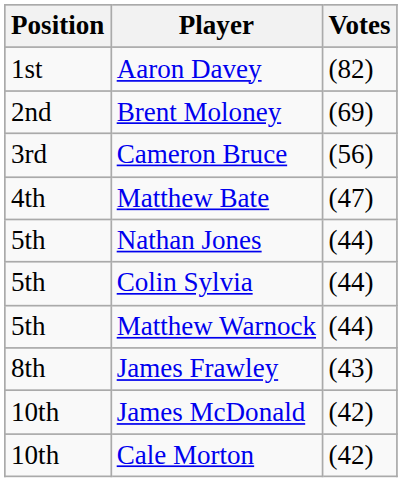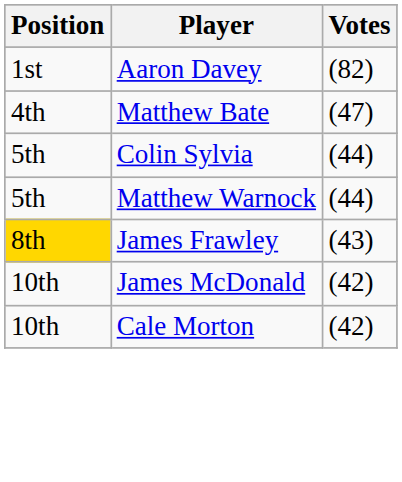- row: 2nd | Brent Moloney | (69)
- row: 3rd | Cameron Bruce | (56)
- row: 5th | Nathan Jones | (44)
James Frawley | Position: no background -> gold background
